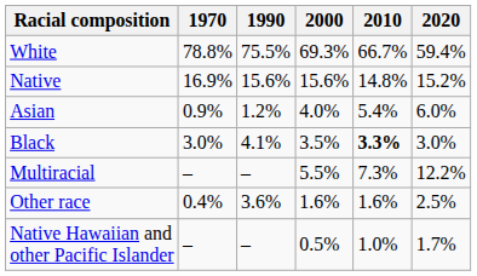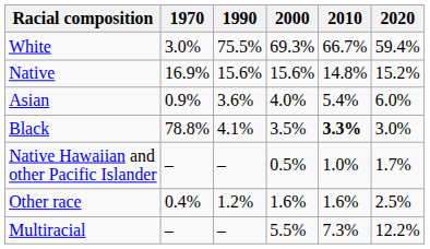White | 1970: 78.8% -> 3.0%
Asian | 1990: 1.2% -> 3.6%
Black | 1970: 3.0% -> 78.8%
rows swapped: Native Hawaiian and other Pacific Islander <-> Multiracial
Other race | 1990: 3.6% -> 1.2%
